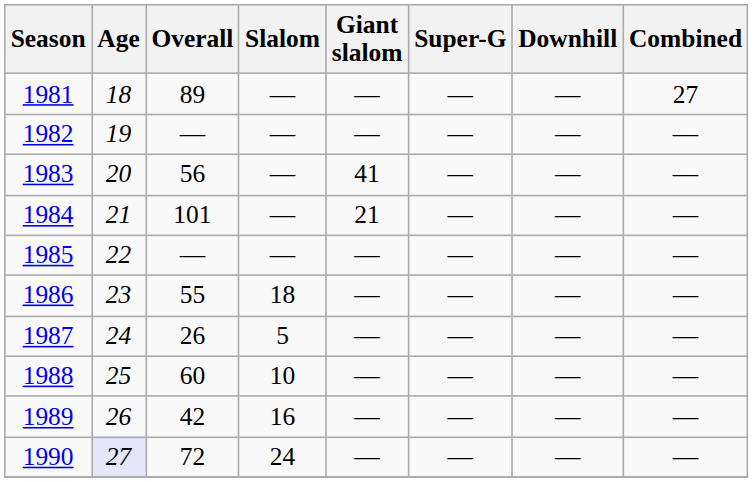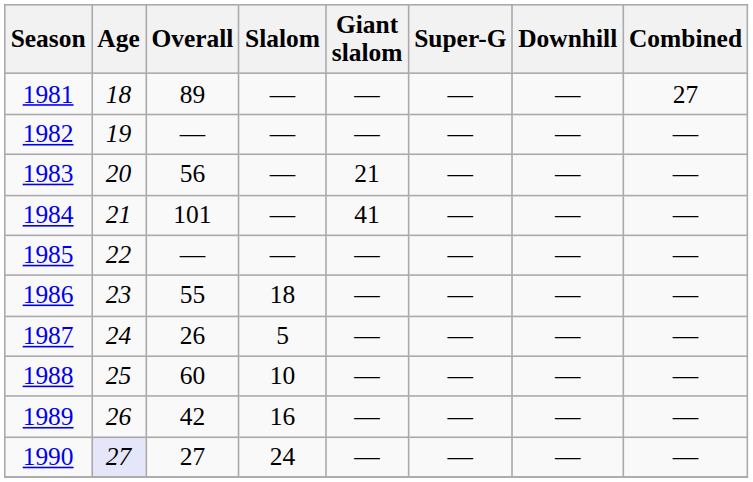1983 | Giant slalom: 41 -> 21
1984 | Giant slalom: 21 -> 41
1990 | Overall: 72 -> 27
